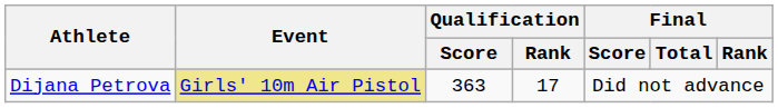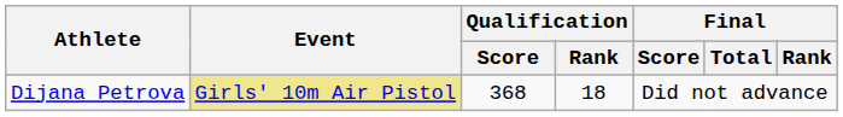Dijana Petrova | Qualification / Score: 363 -> 368
Dijana Petrova | Qualification / Rank: 17 -> 18
